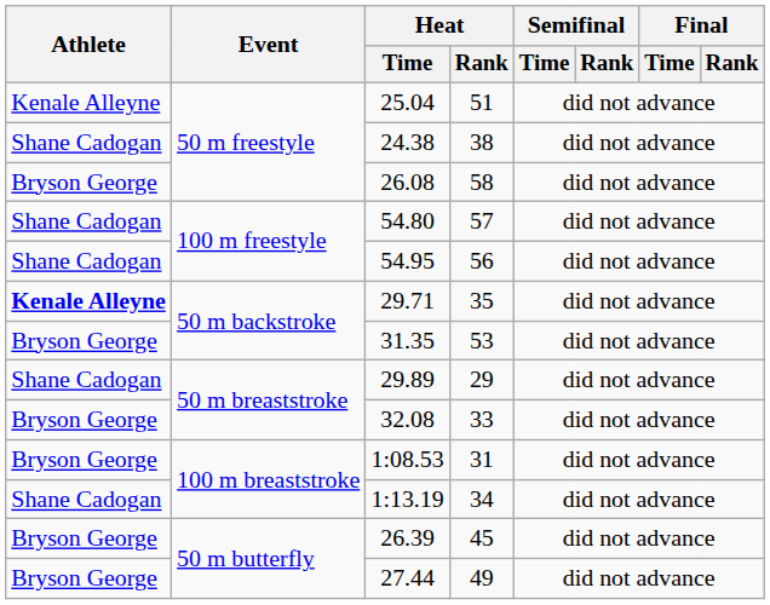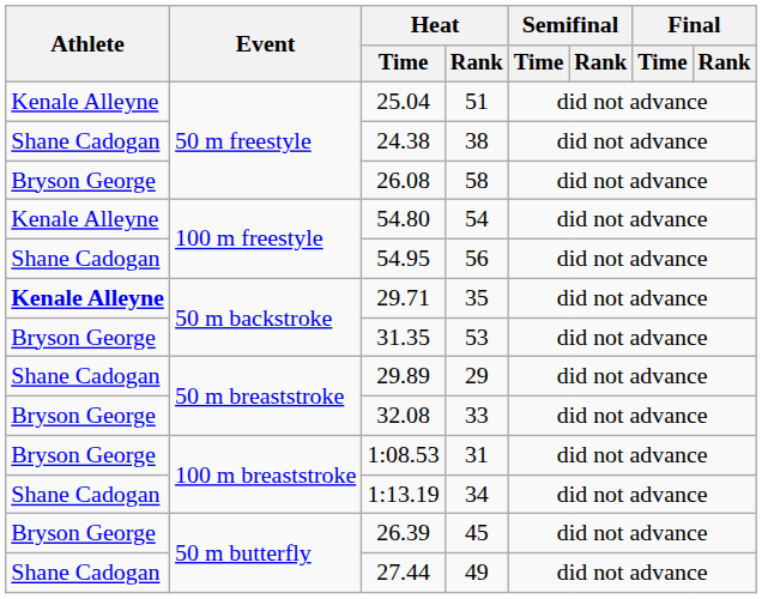54.80 | Athlete: Shane Cadogan -> Kenale Alleyne
54.80 | Heat / Rank: 57 -> 54
27.44 | Athlete: Bryson George -> Shane Cadogan
